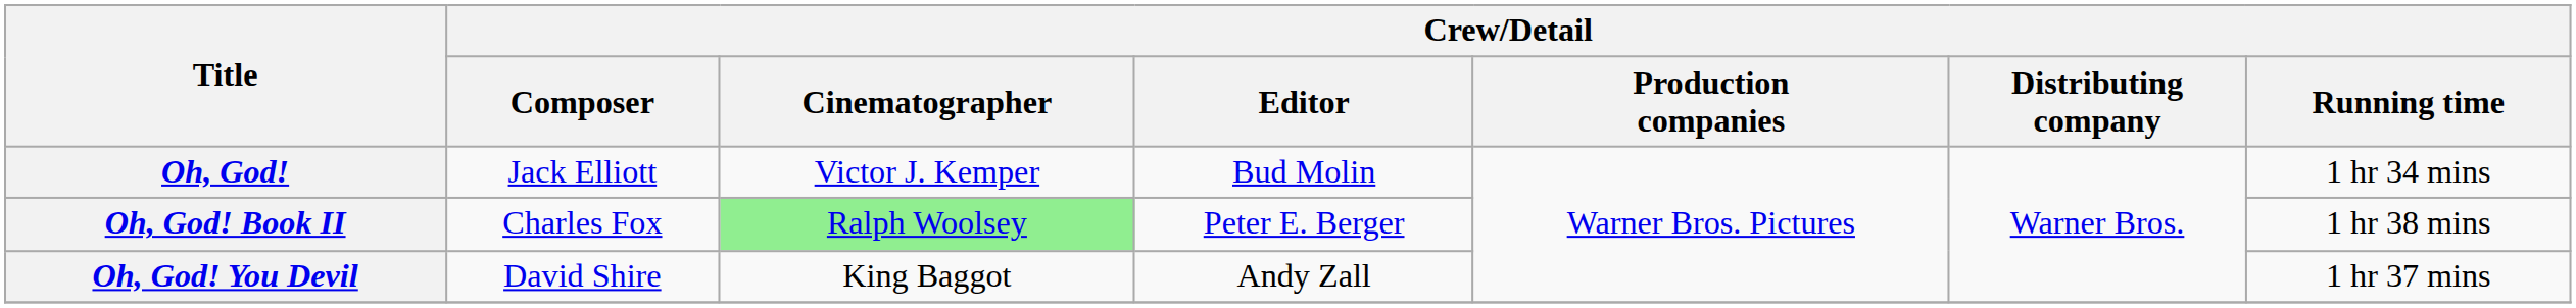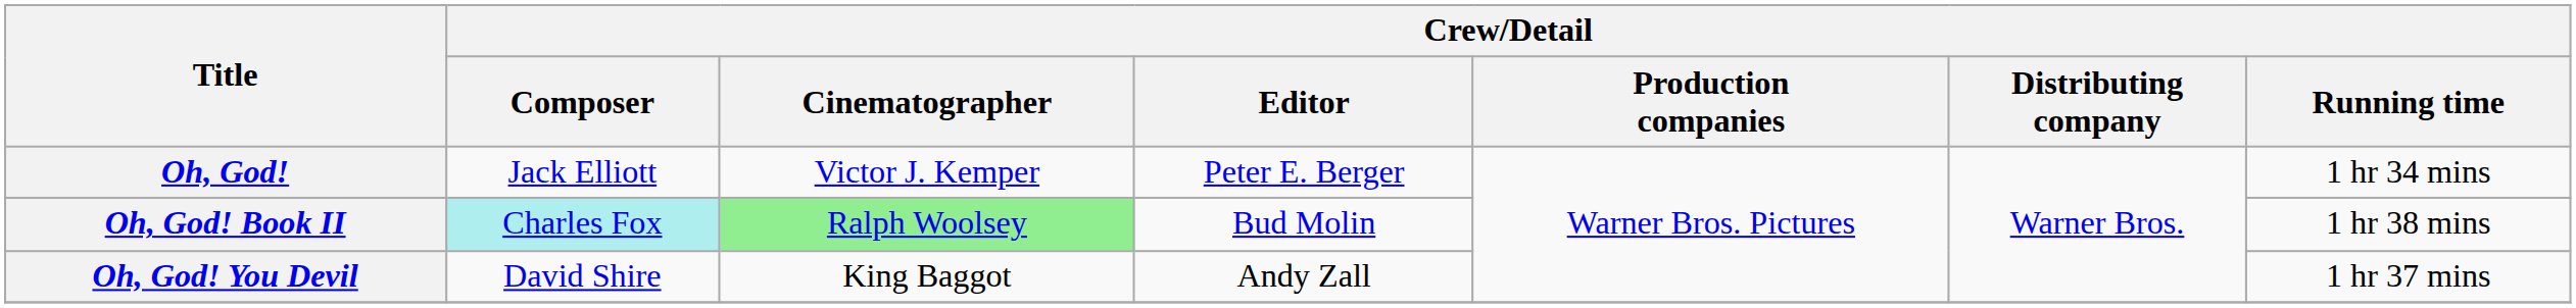Oh, God! | Crew/Detail / Editor: Bud Molin -> Peter E. Berger
Oh, God! Book II | Crew/Detail / Composer: no background -> paleturquoise background
Oh, God! Book II | Crew/Detail / Editor: Peter E. Berger -> Bud Molin
